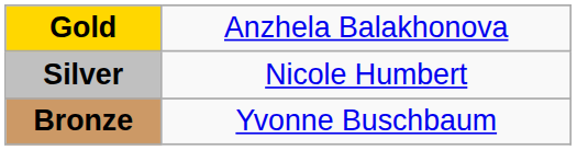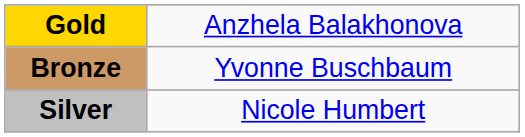rows swapped: Silver <-> Bronze
